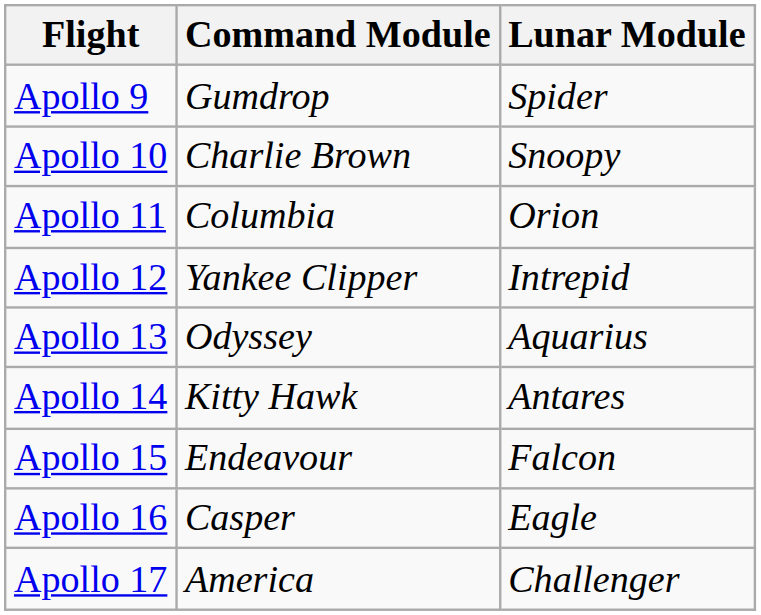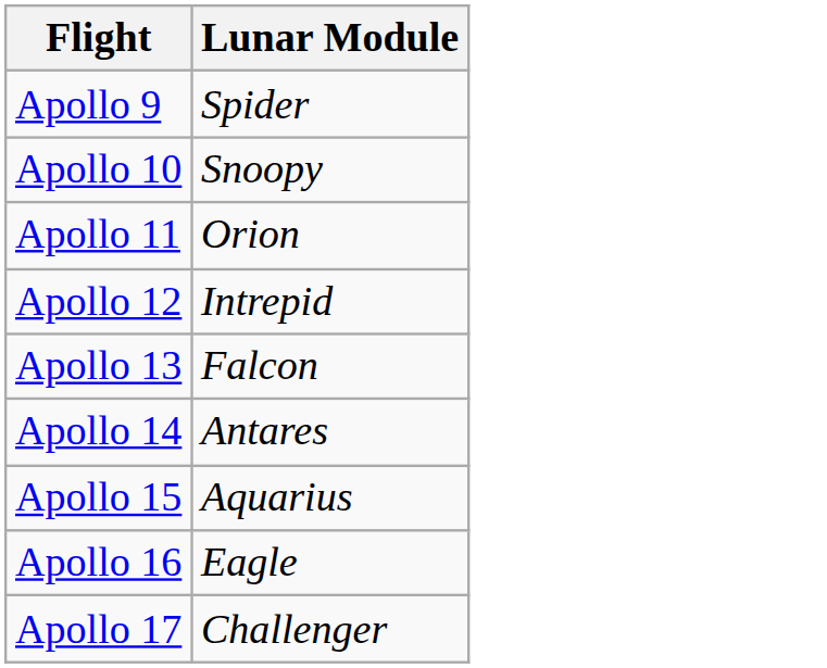- column: Command Module | Gumdrop | Charlie Brown | Columbia | Yankee Clipper | Odyssey | Kitty Hawk | Endeavour | Casper | America
Apollo 13 | Lunar Module: Aquarius -> Falcon
Apollo 15 | Lunar Module: Falcon -> Aquarius
